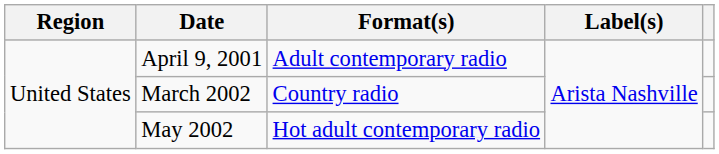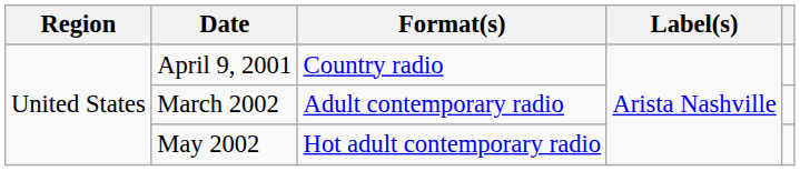April 9, 2001 | Format(s): Adult contemporary radio -> Country radio
March 2002 | Format(s): Country radio -> Adult contemporary radio
